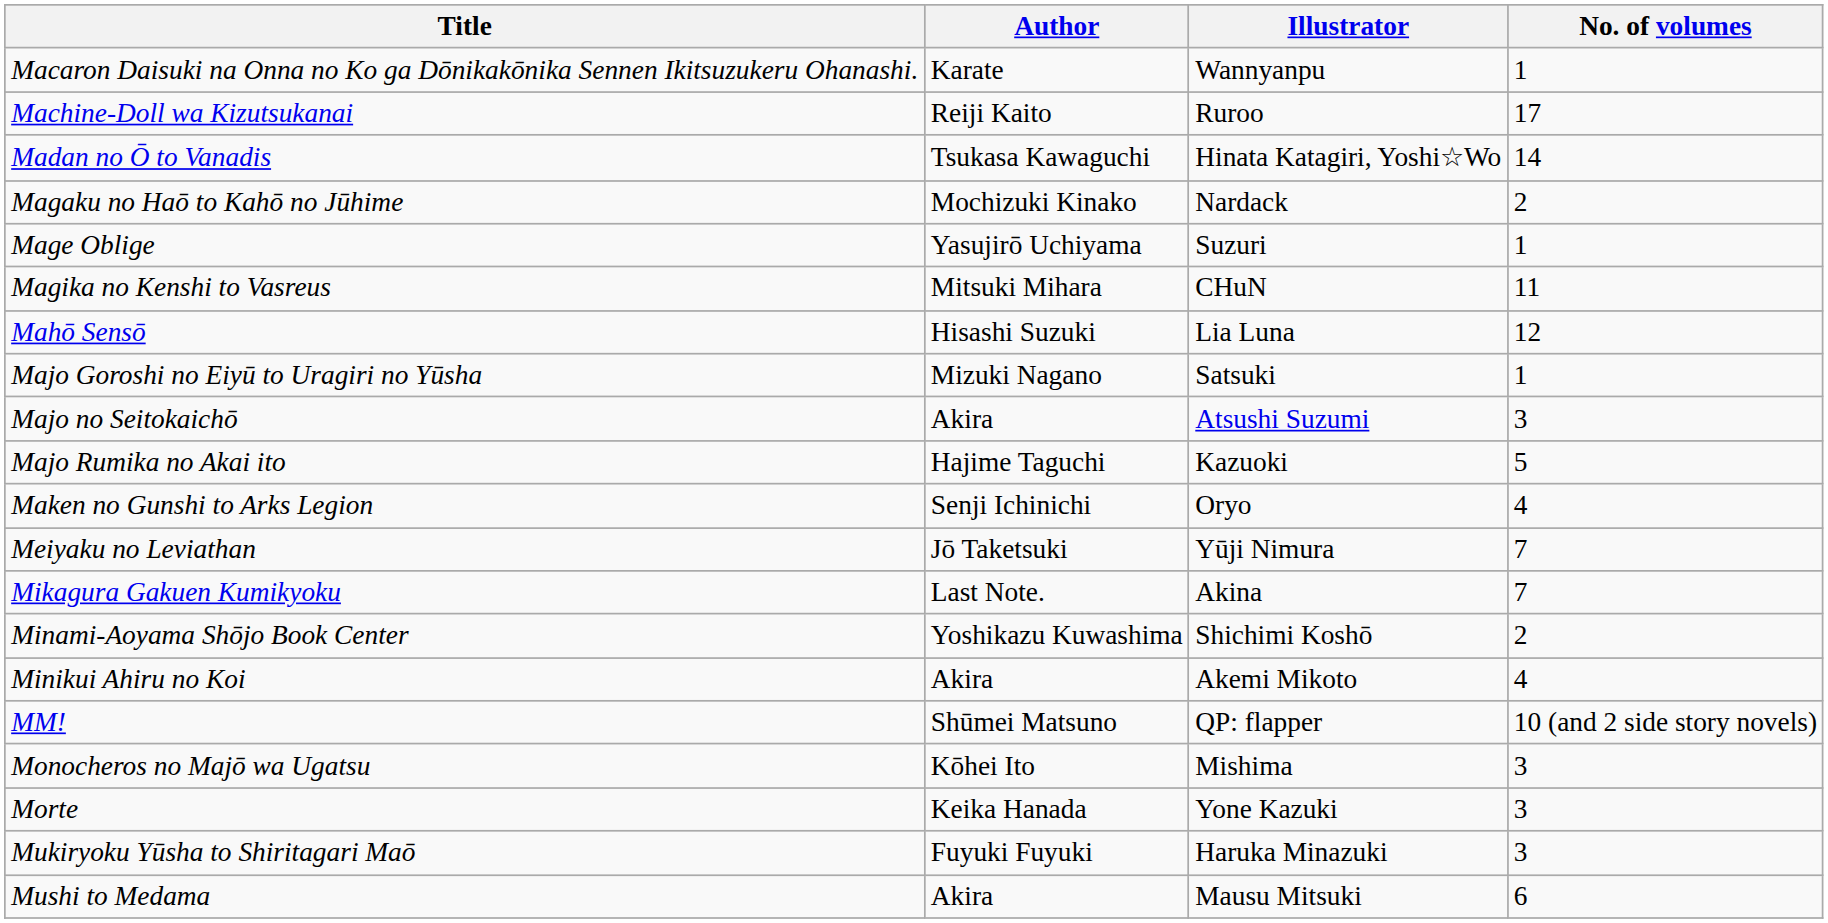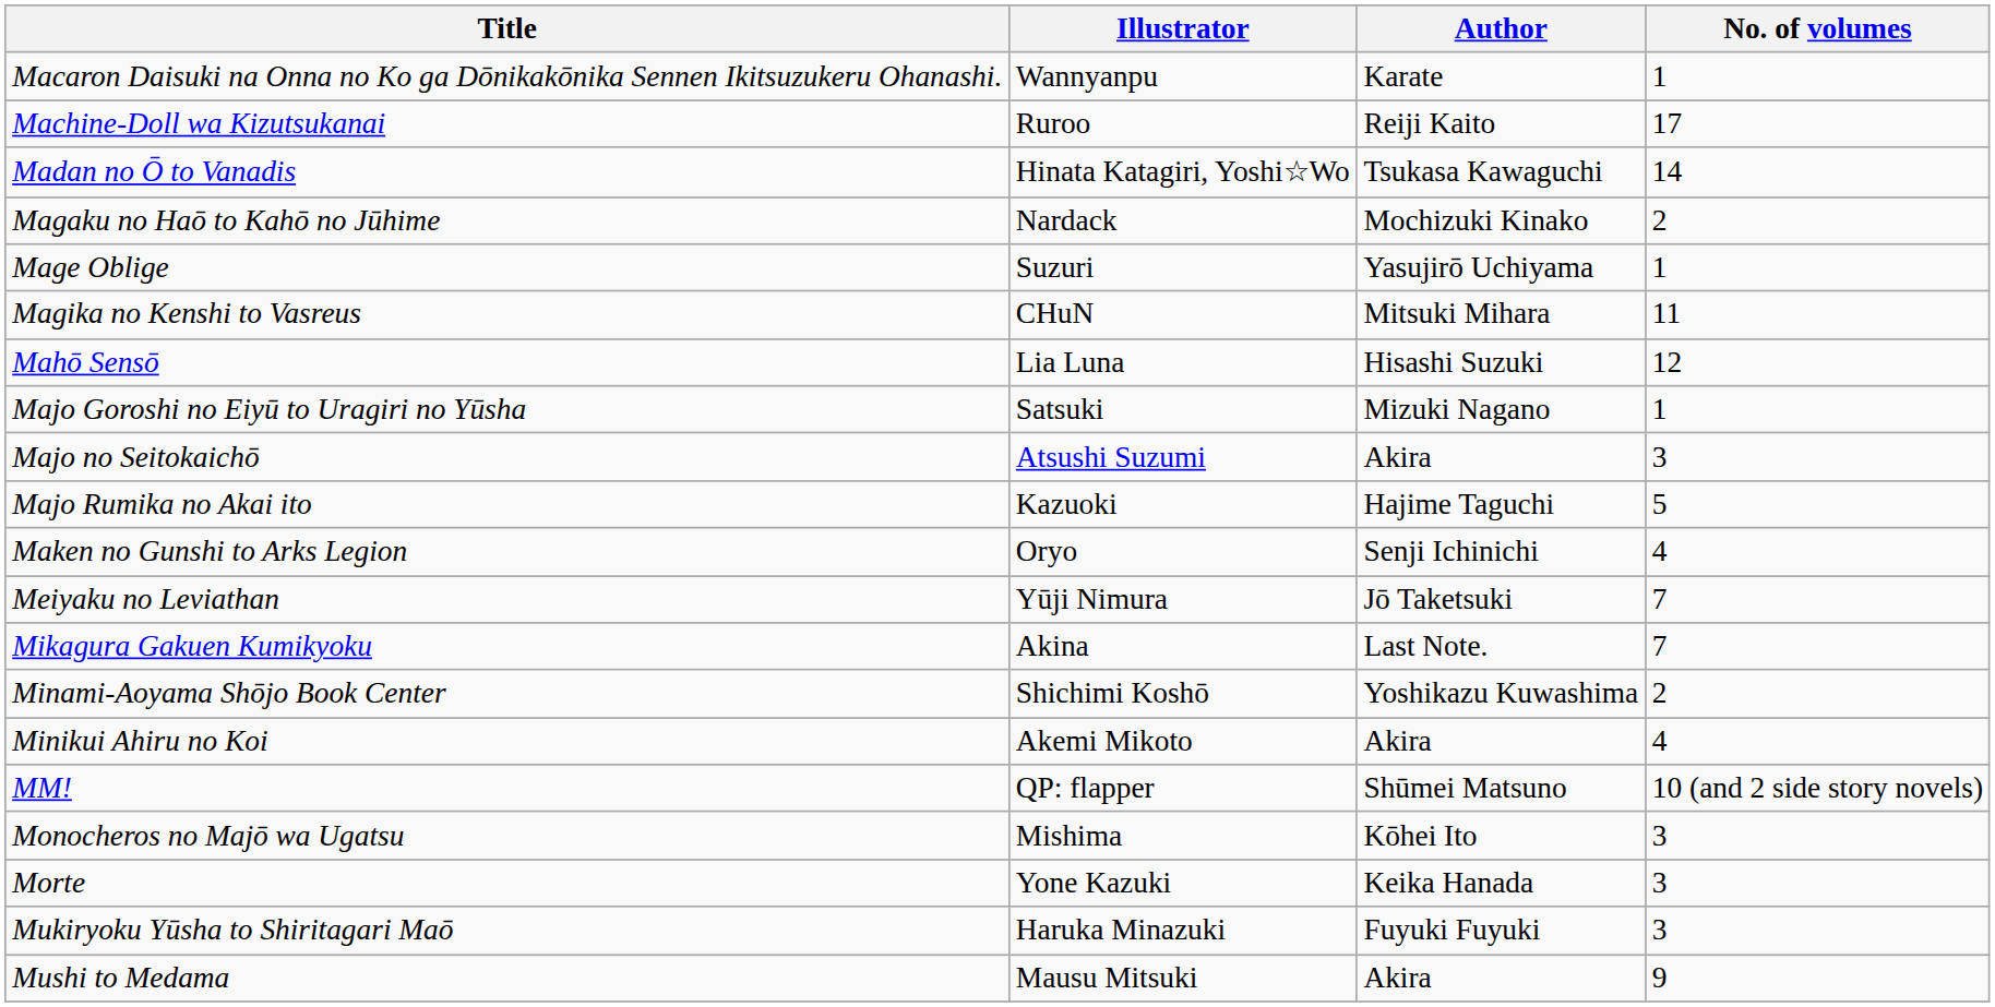columns swapped: Author <-> Illustrator
Mushi to Medama | No. of volumes: 6 -> 9
